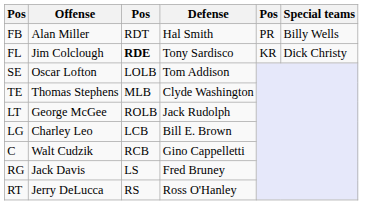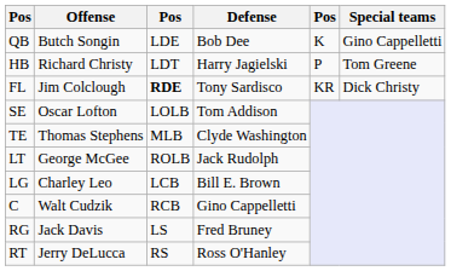+ row: QB | Butch Songin | LDE | Bob Dee | K | Gino Cappelletti
+ row: HB | Richard Christy | LDT | Harry Jagielski | P | Tom Greene
- row: FB | Alan Miller | RDT | Hal Smith | PR | Billy Wells
